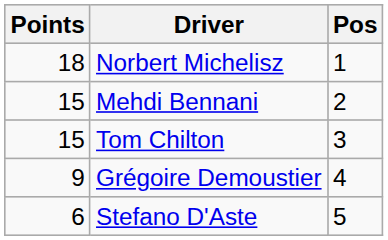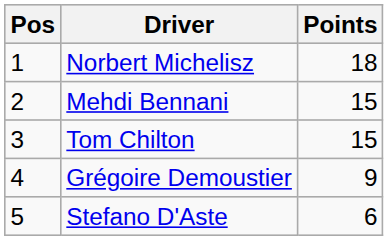columns swapped: Pos <-> Points
